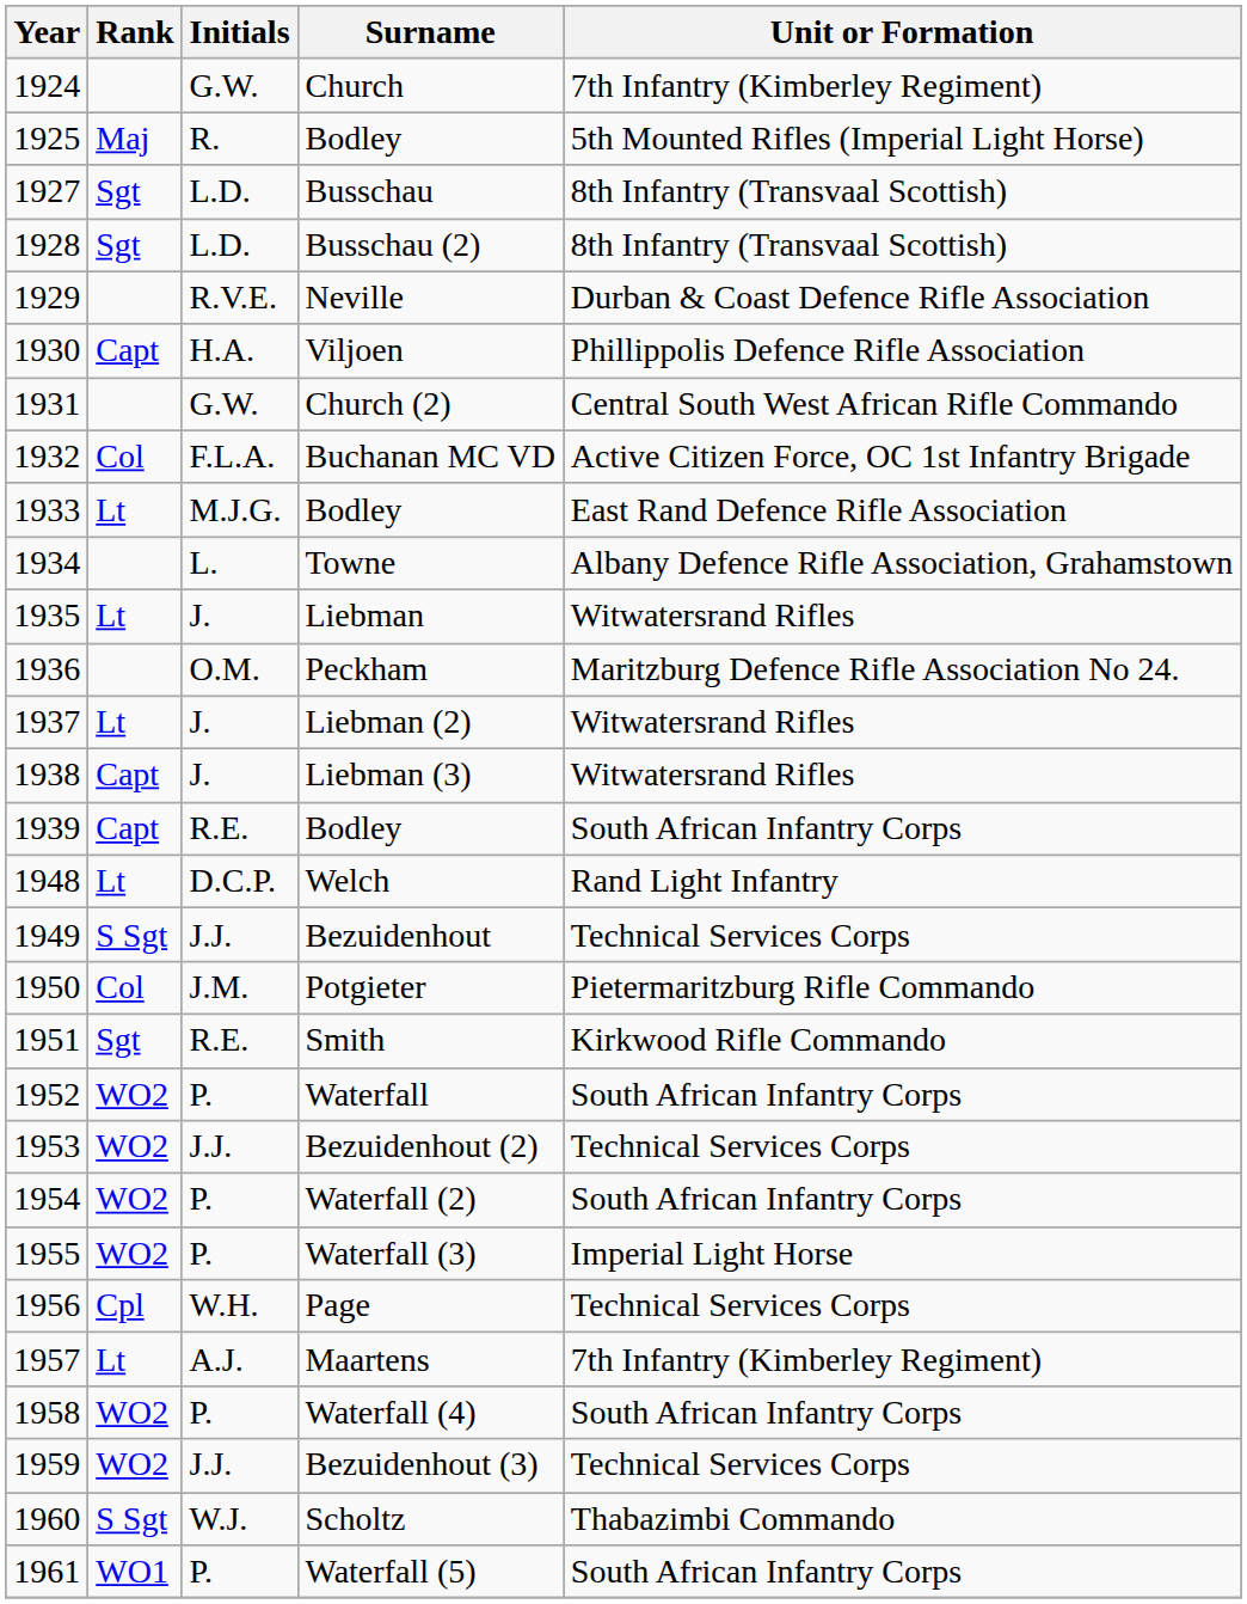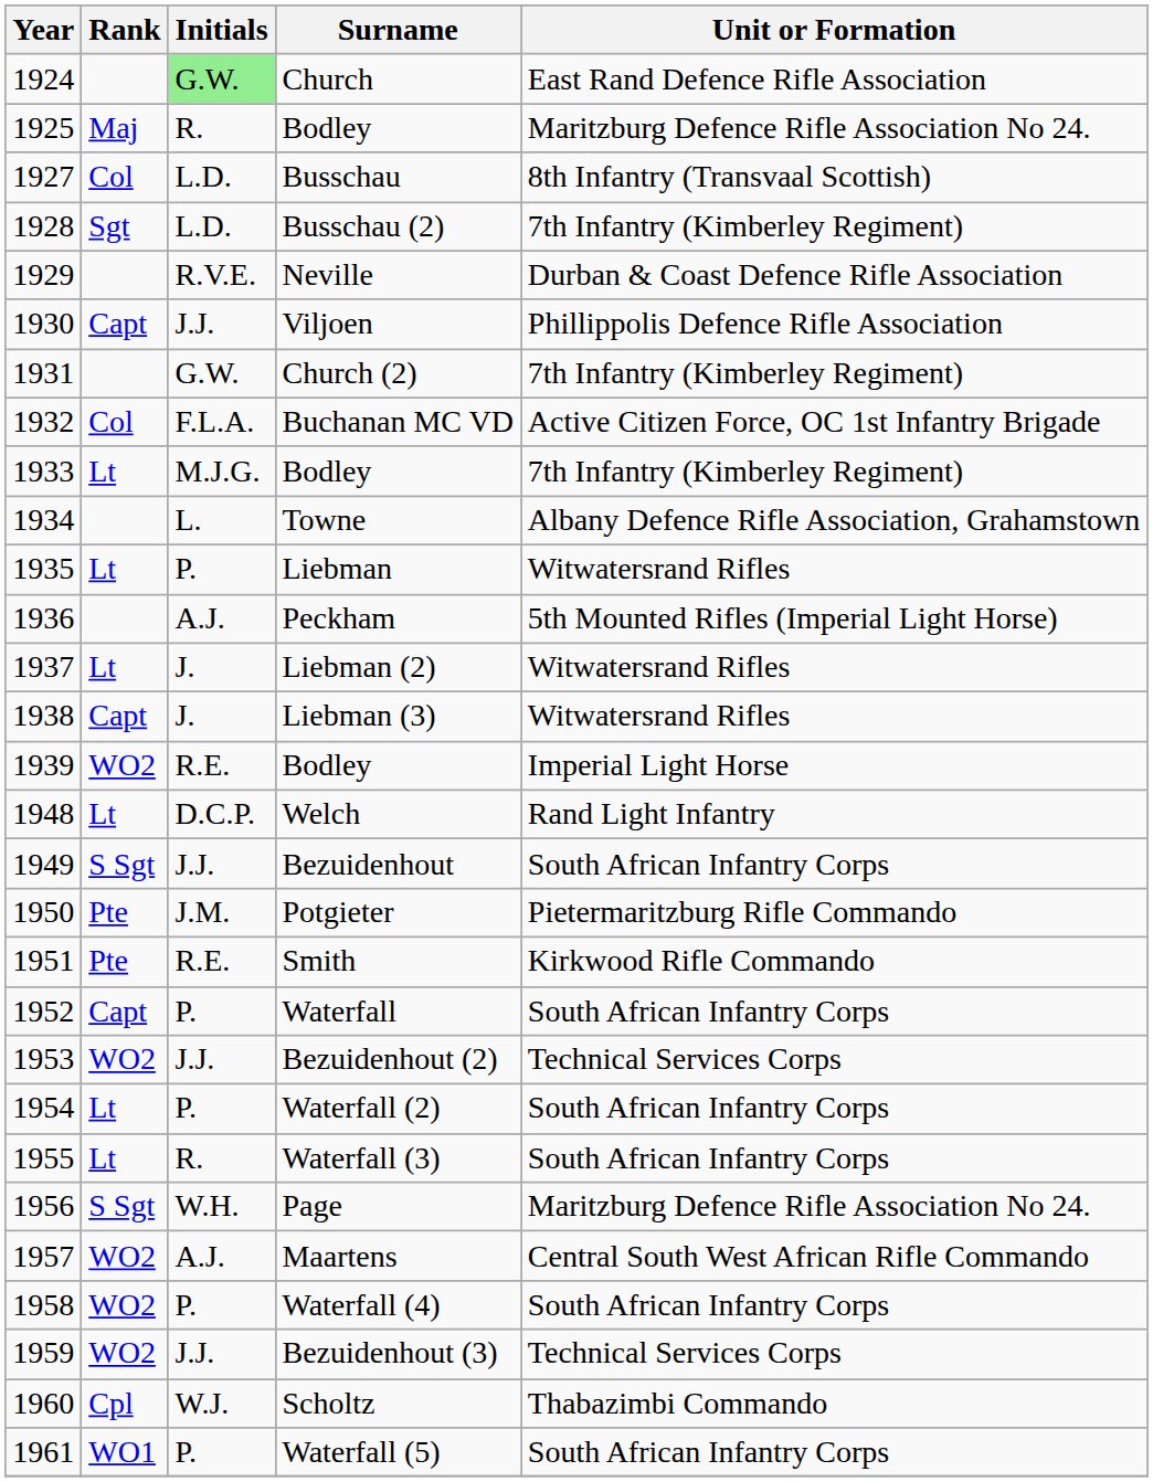Church | Initials: no background -> lightgreen background
Church | Unit or Formation: 7th Infantry (Kimberley Regiment) -> East Rand Defence Rifle Association
1925 / Bodley | Unit or Formation: 5th Mounted Rifles (Imperial Light Horse) -> Maritzburg Defence Rifle Association No 24.
Busschau | Rank: Sgt -> Col
Busschau (2) | Unit or Formation: 8th Infantry (Transvaal Scottish) -> 7th Infantry (Kimberley Regiment)
Viljoen | Initials: H.A. -> J.J.
Church (2) | Unit or Formation: Central South West African Rifle Commando -> 7th Infantry (Kimberley Regiment)
1933 / Bodley | Unit or Formation: East Rand Defence Rifle Association -> 7th Infantry (Kimberley Regiment)
Liebman | Initials: J. -> P.
Peckham | Initials: O.M. -> A.J.
Peckham | Unit or Formation: Maritzburg Defence Rifle Association No 24. -> 5th Mounted Rifles (Imperial Light Horse)
1939 / Bodley | Rank: Capt -> WO2
1939 / Bodley | Unit or Formation: South African Infantry Corps -> Imperial Light Horse
Bezuidenhout | Unit or Formation: Technical Services Corps -> South African Infantry Corps
Potgieter | Rank: Col -> Pte
Smith | Rank: Sgt -> Pte
Waterfall | Rank: WO2 -> Capt
Waterfall (2) | Rank: WO2 -> Lt
Waterfall (3) | Rank: WO2 -> Lt
Waterfall (3) | Initials: P. -> R.
Waterfall (3) | Unit or Formation: Imperial Light Horse -> South African Infantry Corps
Page | Rank: Cpl -> S Sgt
Page | Unit or Formation: Technical Services Corps -> Maritzburg Defence Rifle Association No 24.
Maartens | Rank: Lt -> WO2
Maartens | Unit or Formation: 7th Infantry (Kimberley Regiment) -> Central South West African Rifle Commando
Scholtz | Rank: S Sgt -> Cpl
